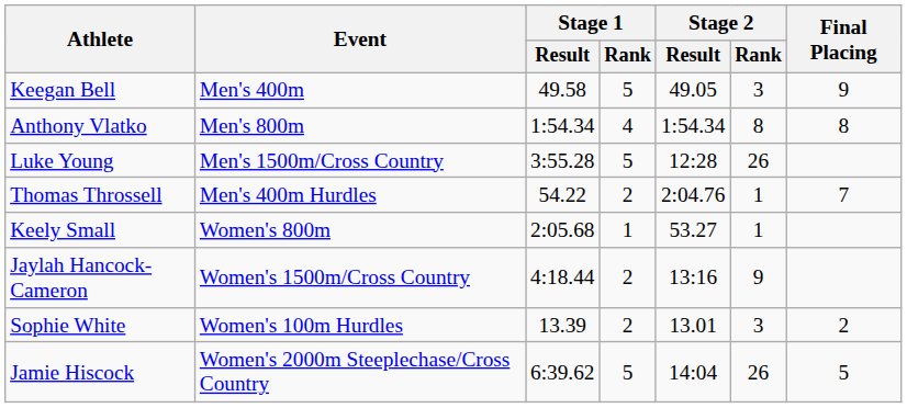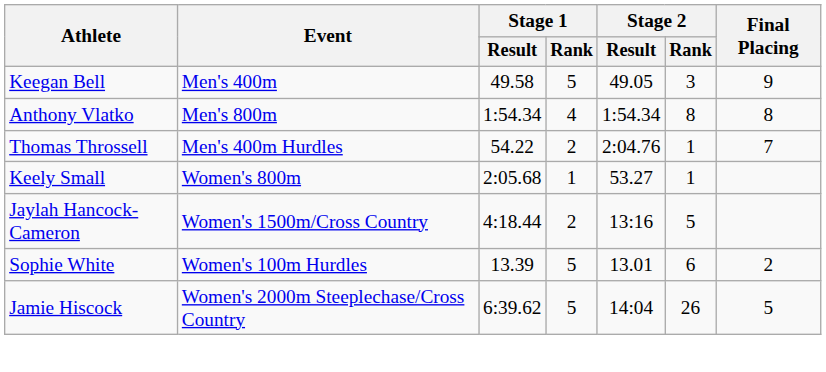- row: Luke Young | Men's 1500m/Cross Country | 3:55.28 | 5 | 12:28 | 26
Jaylah Hancock-Cameron | Stage 2 / Rank: 9 -> 5
Sophie White | Stage 1 / Rank: 2 -> 5
Sophie White | Stage 2 / Rank: 3 -> 6
